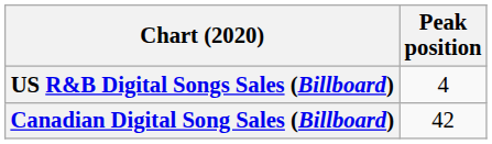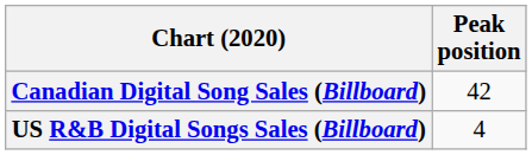rows swapped: Canadian Digital Song Sales (Billboard) <-> US R&B Digital Songs Sales (Billboard)
